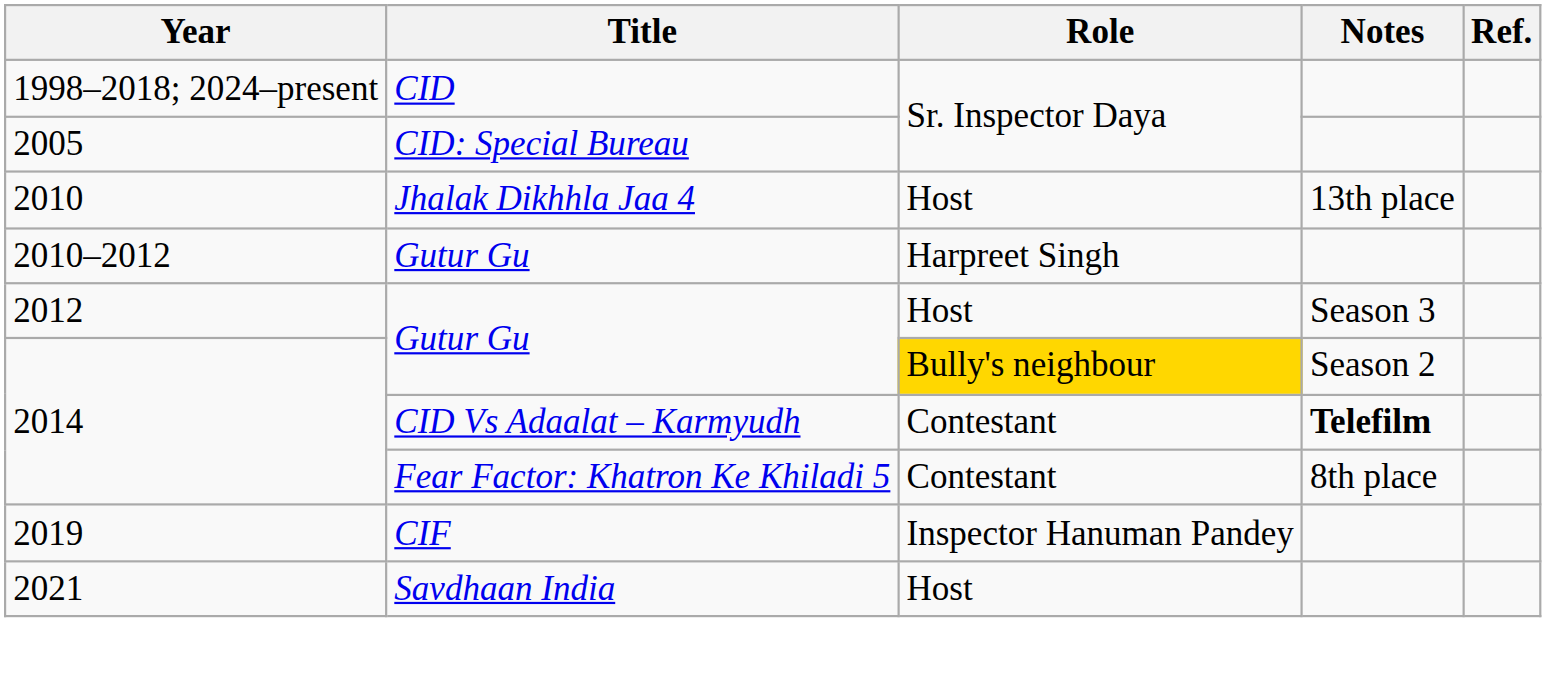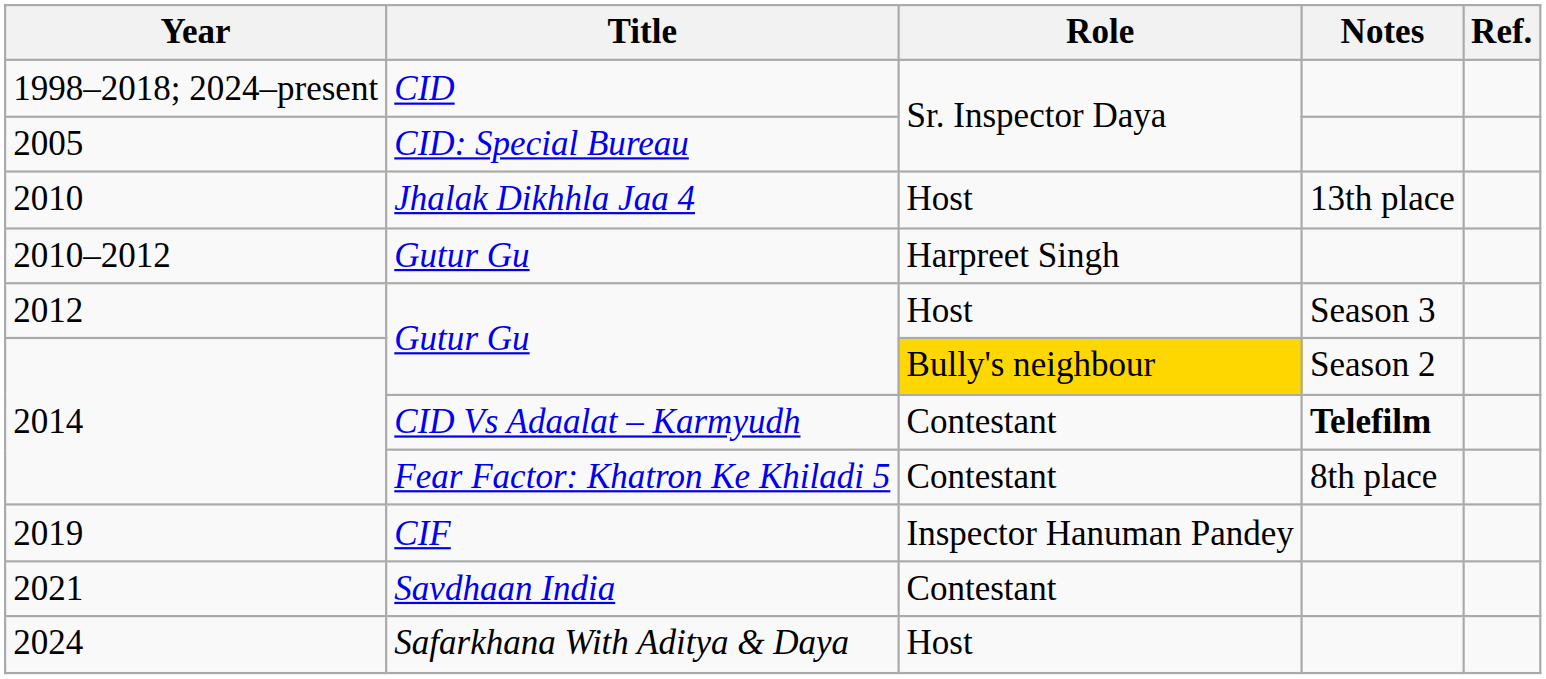2021 | Role: Host -> Contestant
+ row: 2024 | Safarkhana With Aditya & Daya | Host
